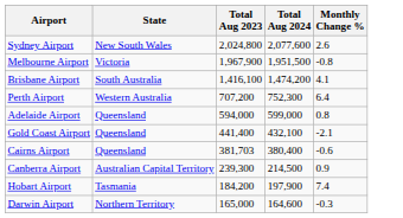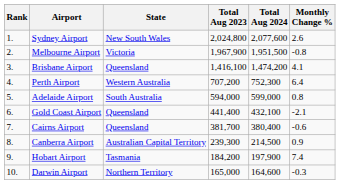+ column: Rank | 1. | 2. | 3. | 4. | 5. | 6. | 7. | 8. | 9. | 10.
Brisbane Airport | State: South Australia -> Queensland
Adelaide Airport | State: Queensland -> South Australia
Cairns Airport | Total Aug 2023: 381,703 -> 381,700
